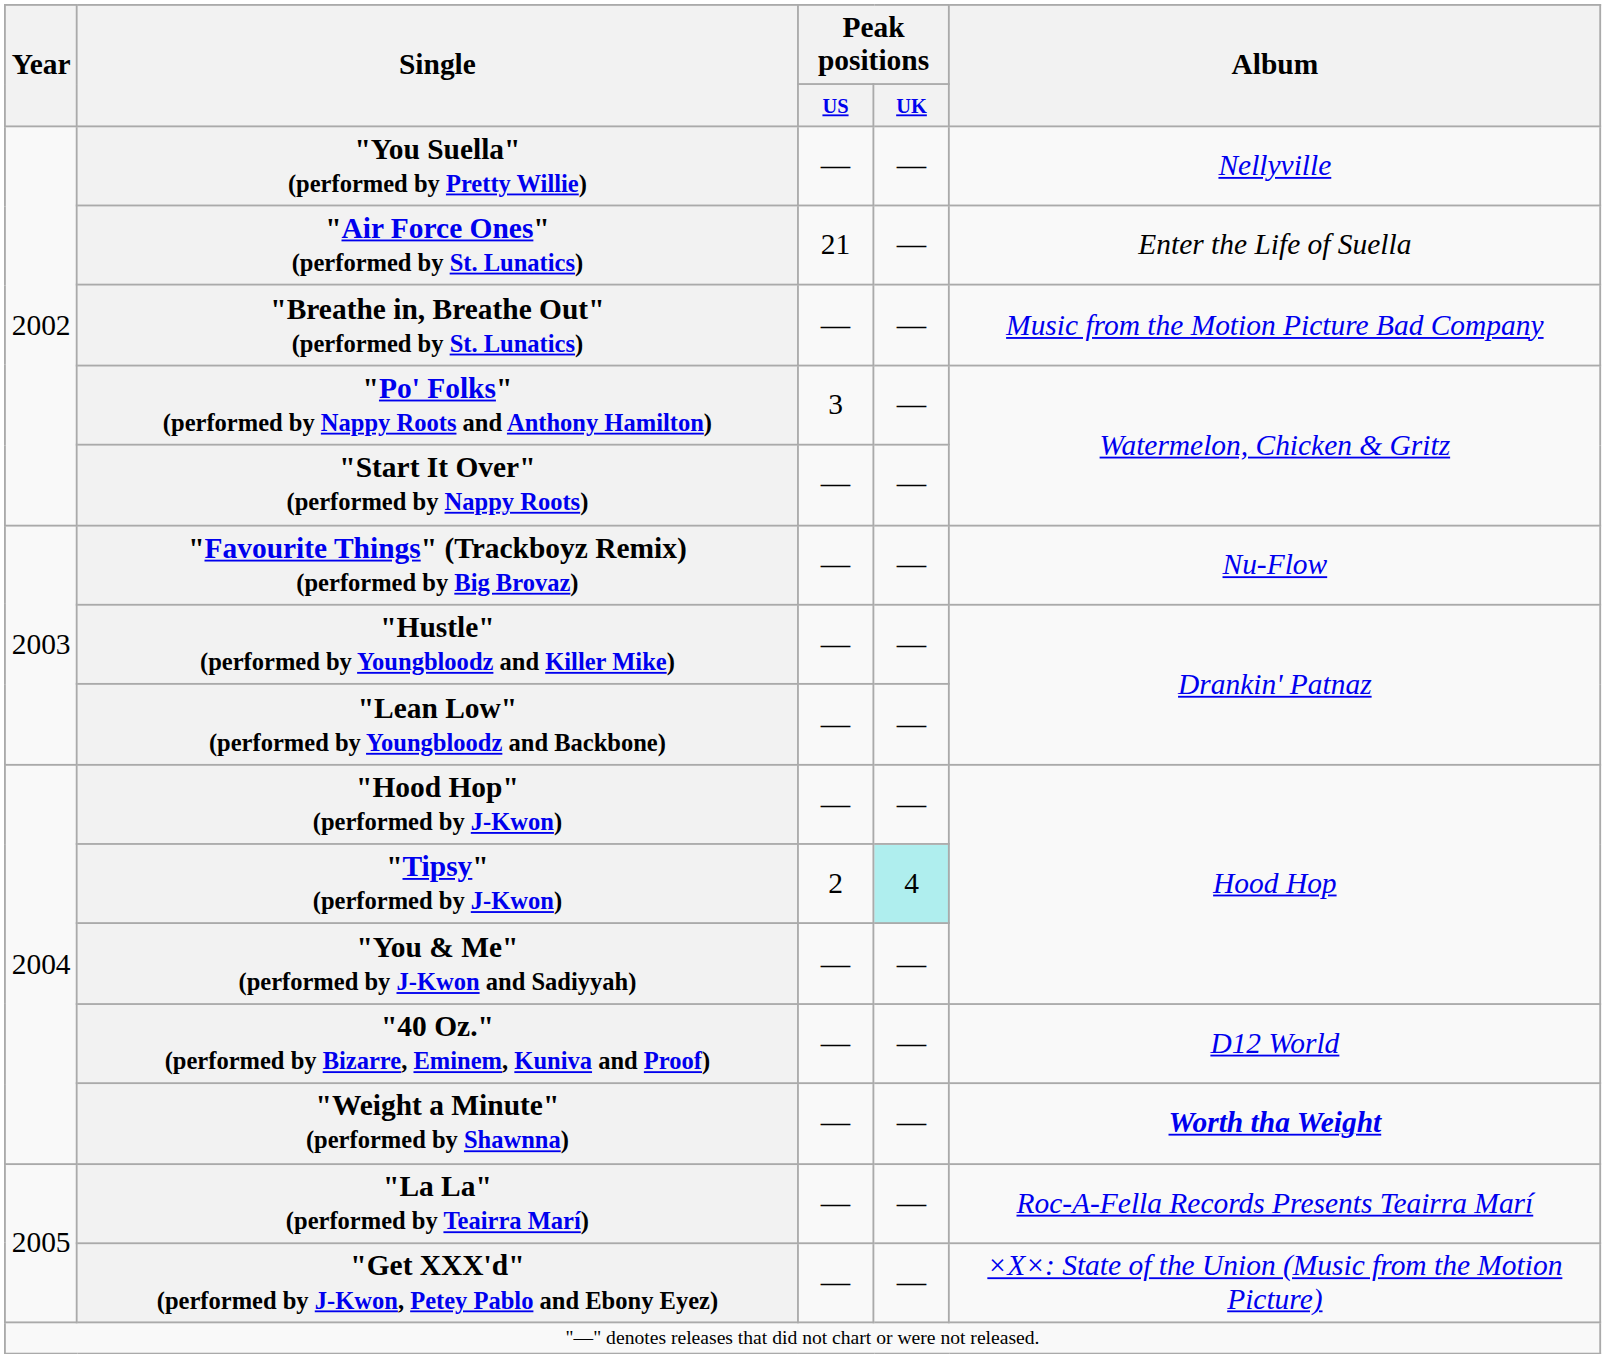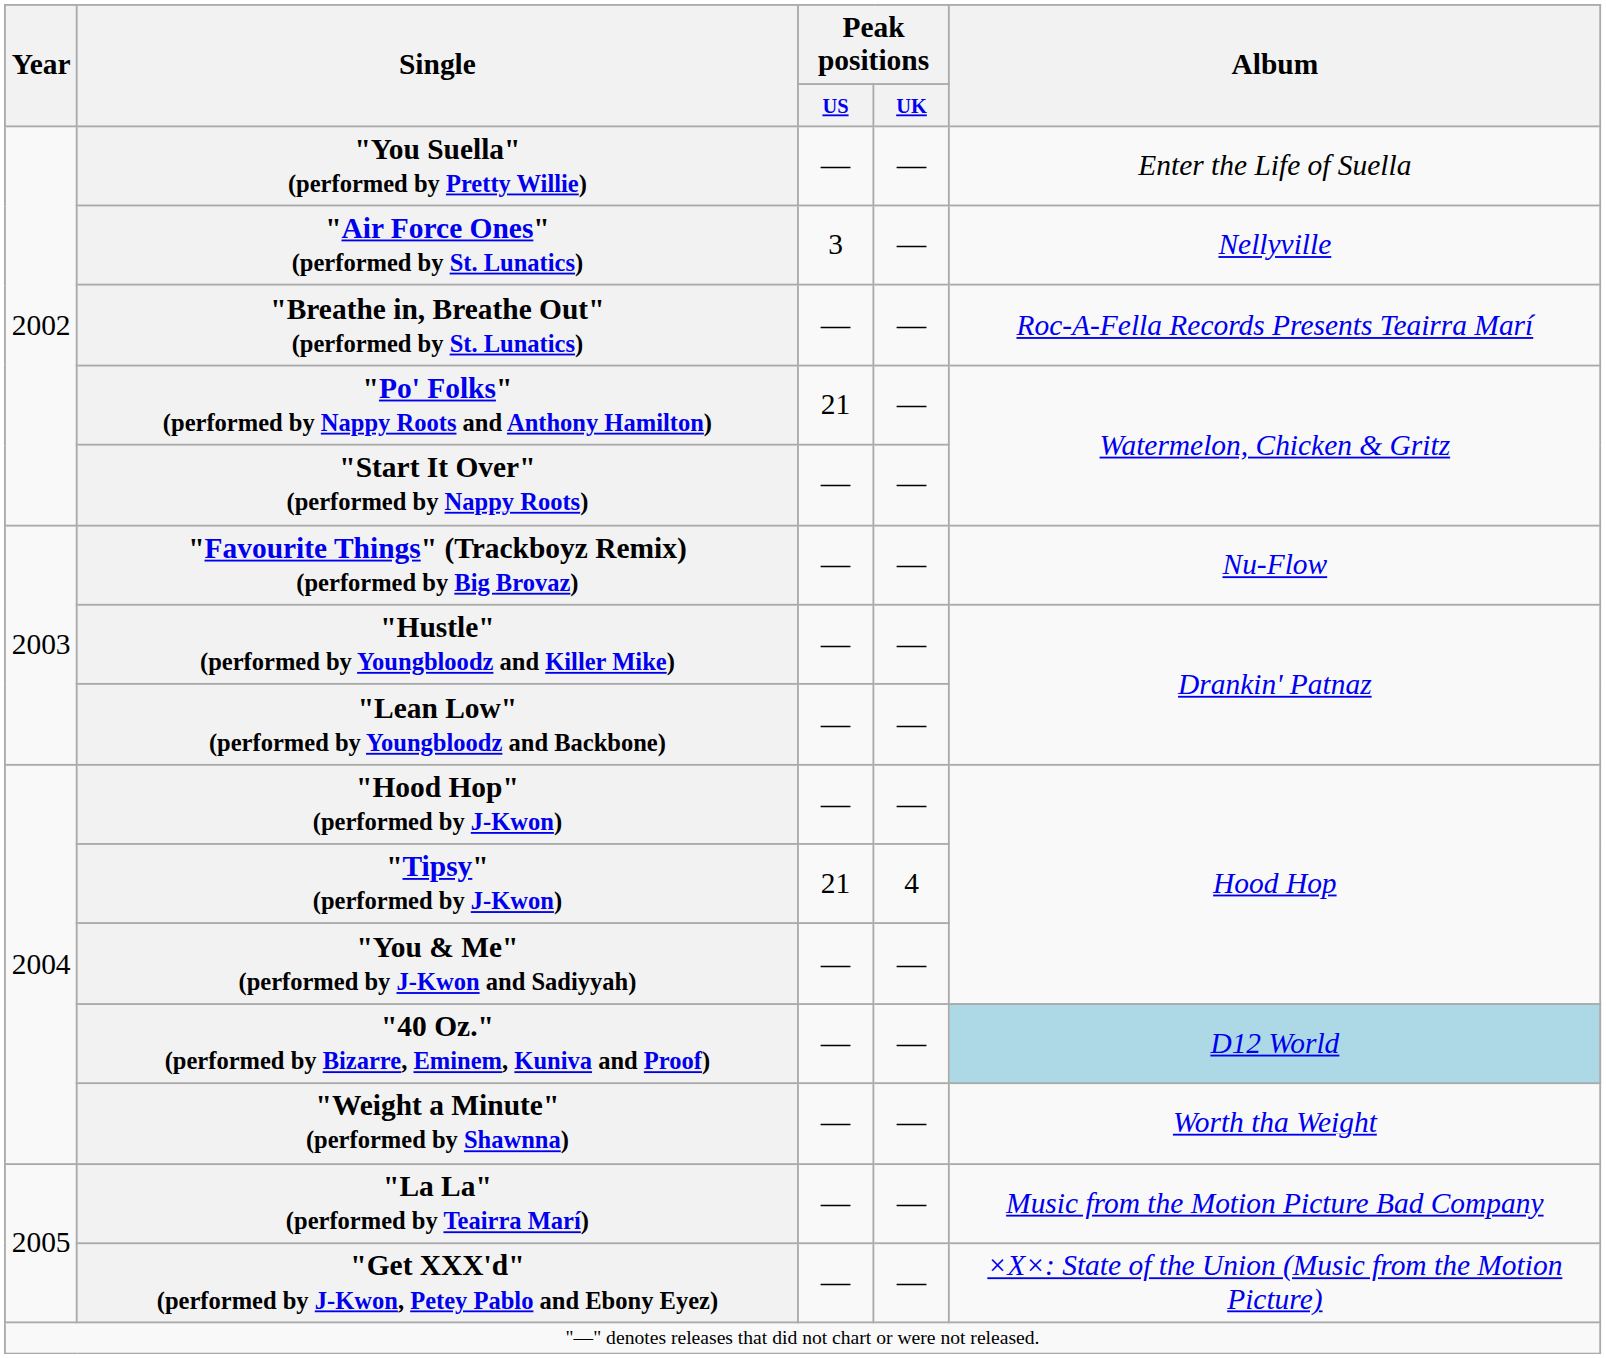"You Suella" (performed by Pretty Willie) | Album: Nellyville -> Enter the Life of Suella
"Air Force Ones" (performed by St. Lunatics) | Peak positions / US: 21 -> 3
"Air Force Ones" (performed by St. Lunatics) | Album: Enter the Life of Suella -> Nellyville
"Breathe in, Breathe Out" (performed by St. Lunatics) | Album: Music from the Motion Picture Bad Company -> Roc-A-Fella Records Presents Teairra Marí
"Po' Folks" (performed by Nappy Roots and Anthony Hamilton) | Peak positions / US: 3 -> 21
"Tipsy" (performed by J-Kwon) | Peak positions / US: 2 -> 21
"Tipsy" (performed by J-Kwon) | Peak positions / UK: paleturquoise background -> no background
"40 Oz." (performed by Bizarre, Eminem, Kuniva and Proof) | Album: no background -> lightblue background
"Weight a Minute" (performed by Shawnna) | Album: bold -> normal
"La La" (performed by Teairra Marí) | Album: Roc-A-Fella Records Presents Teairra Marí -> Music from the Motion Picture Bad Company
